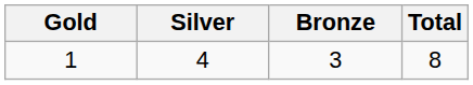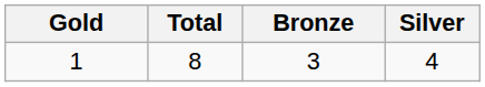columns swapped: Silver <-> Total
